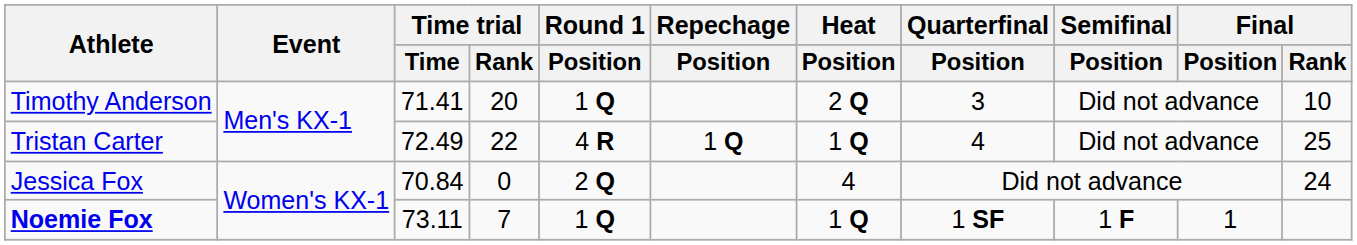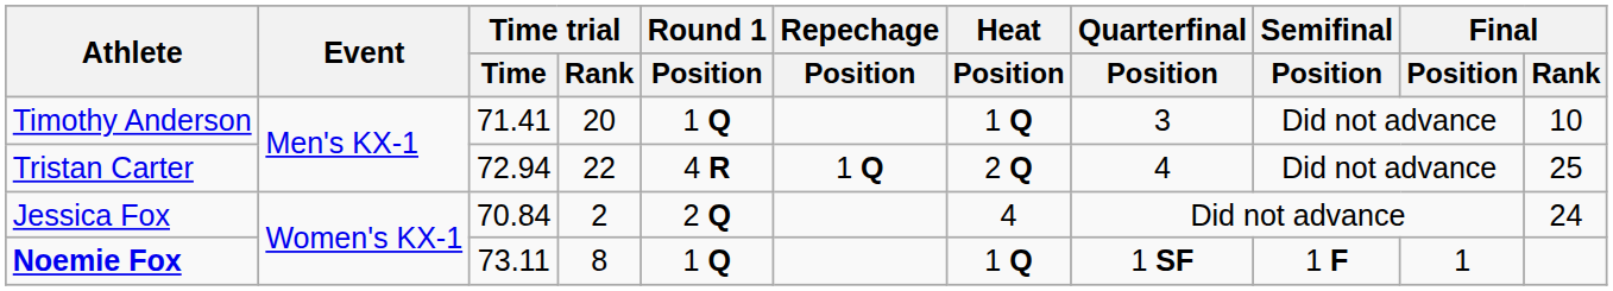Timothy Anderson | Heat / Position: 2 Q -> 1 Q
Tristan Carter | Time trial / Time: 72.49 -> 72.94
Tristan Carter | Heat / Position: 1 Q -> 2 Q
Jessica Fox | Time trial / Rank: 0 -> 2
Noemie Fox | Time trial / Rank: 7 -> 8
